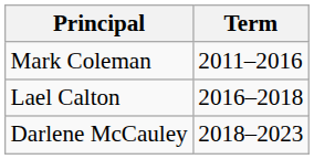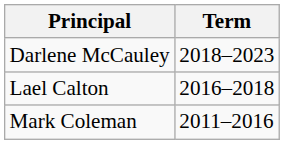rows swapped: Darlene McCauley <-> Mark Coleman
